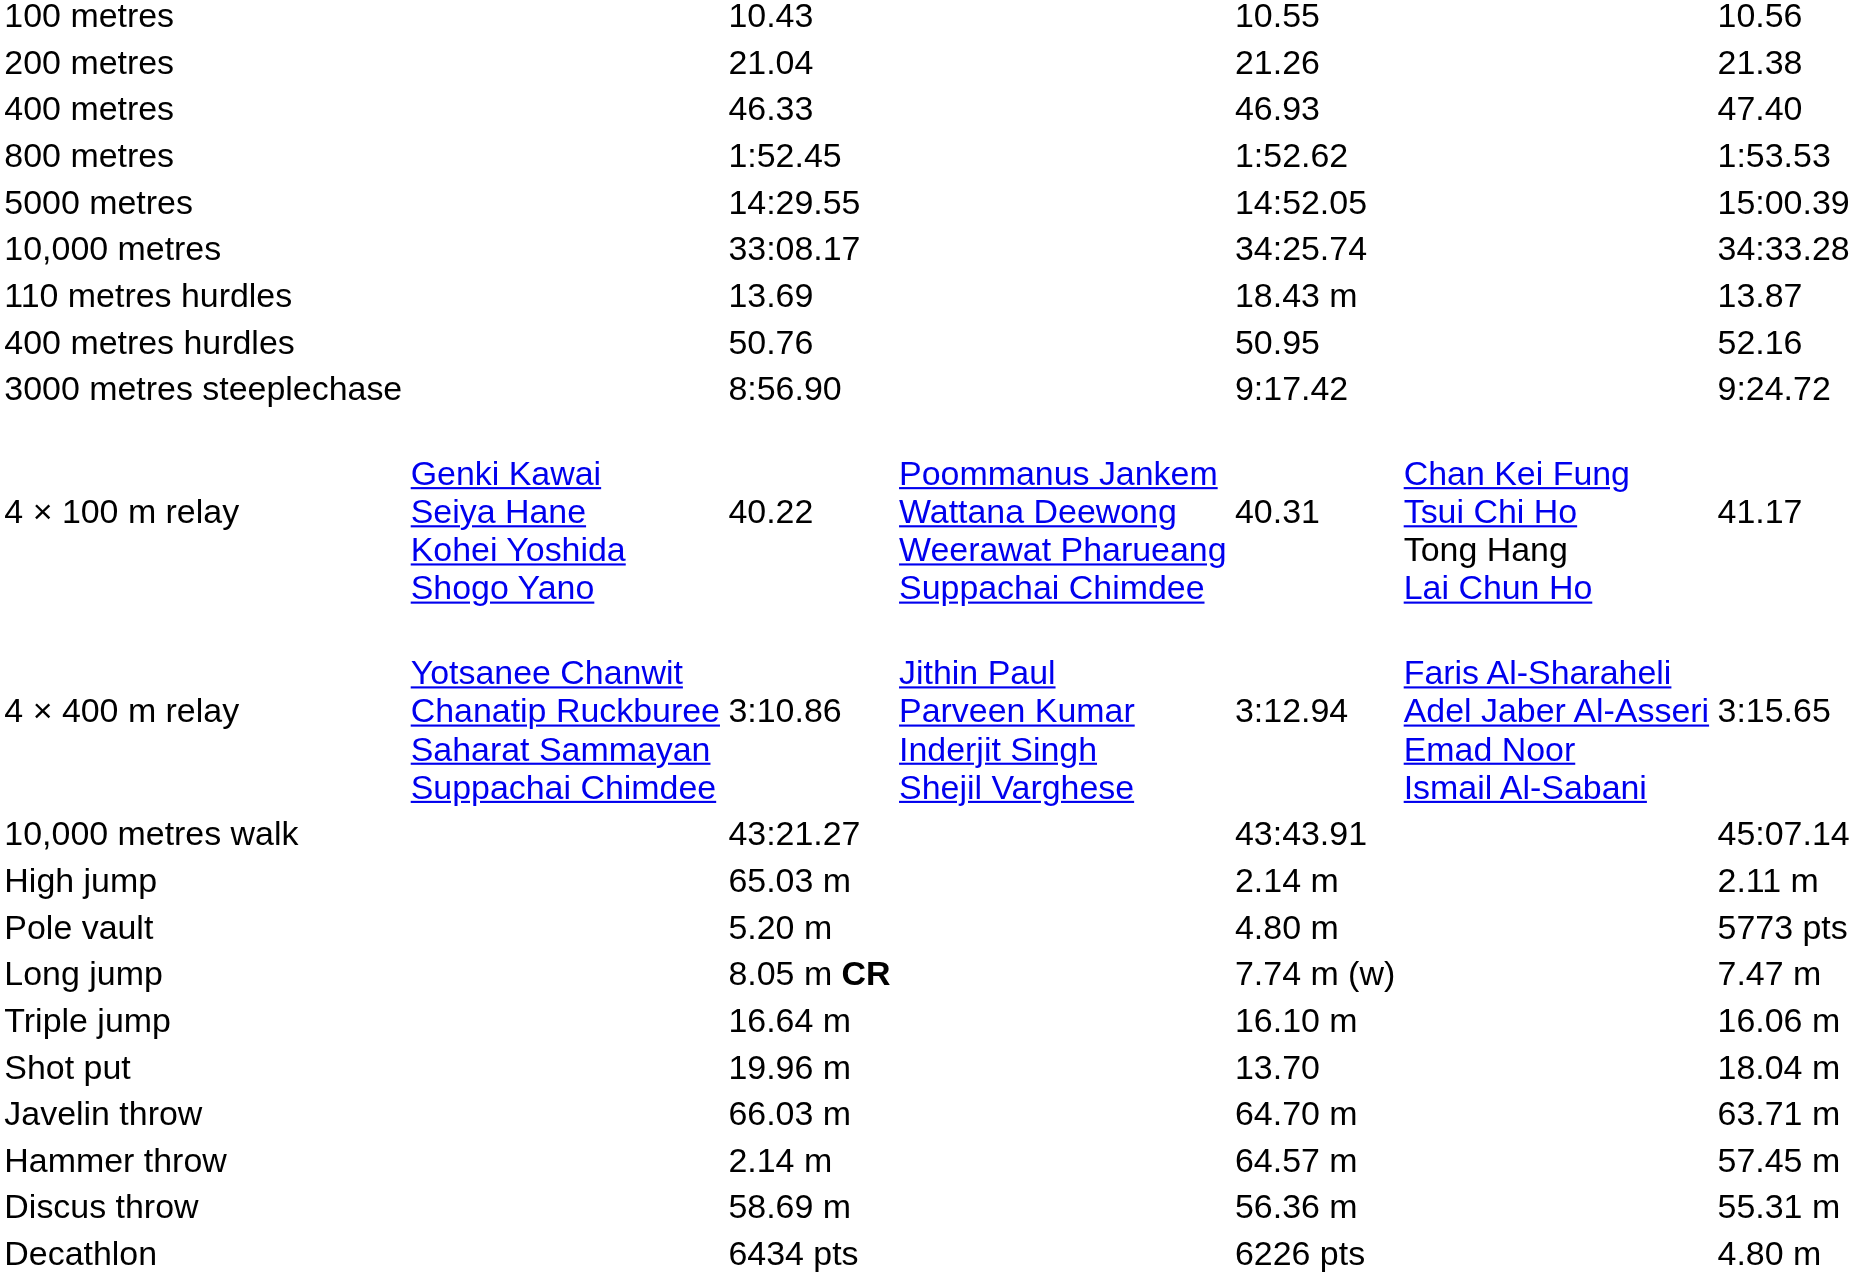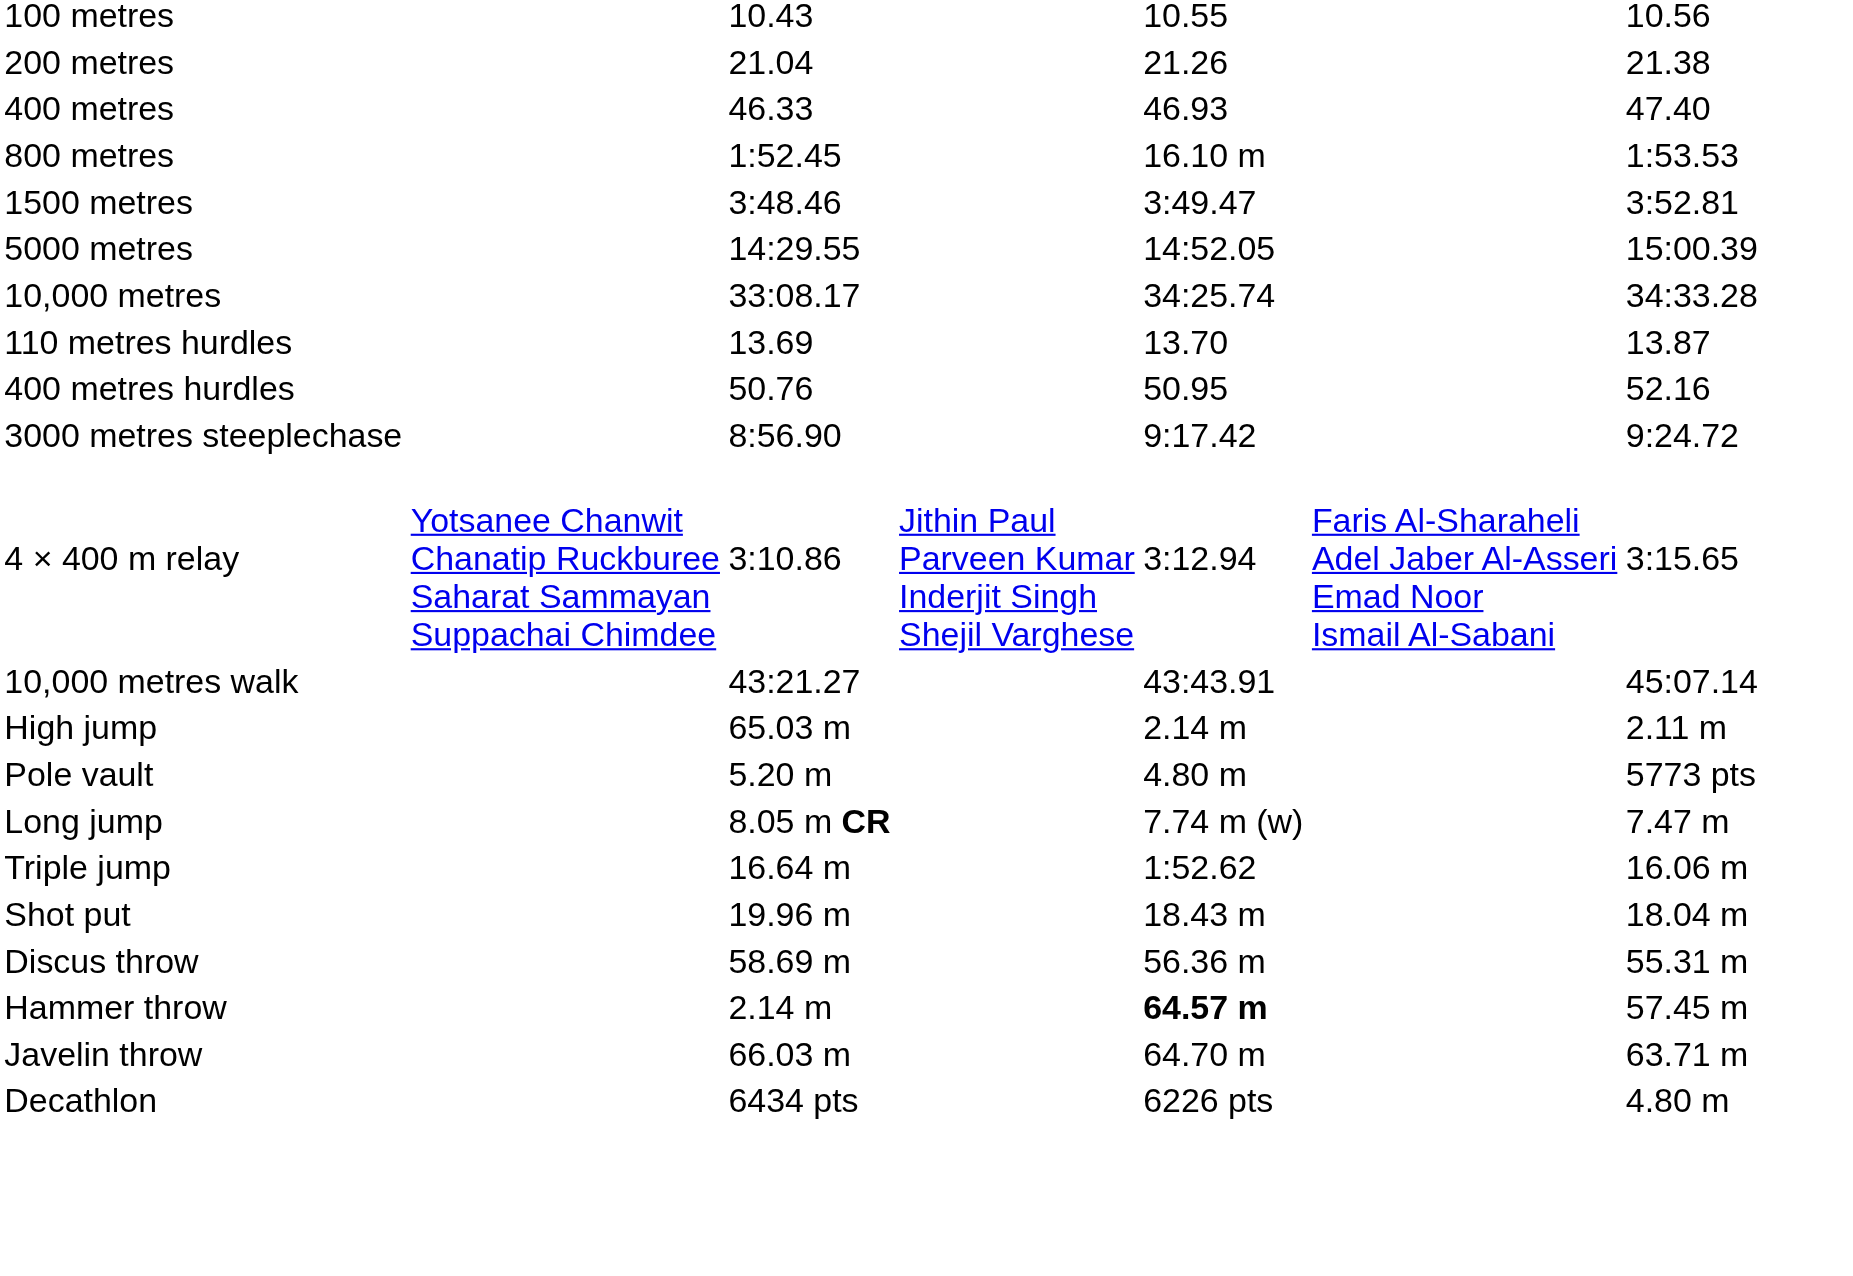800 metres | column 5: 1:52.62 -> 16.10 m
+ row: 1500 metres | 3:48.46 | 3:49.47 | 3:52.81
110 metres hurdles | column 5: 18.43 m -> 13.70
- row: 4 × 100 m relay | Genki Kawai Seiya Hane Kohei Yoshida Shogo Yano | 40.22 | Poommanus Jankem Wattana Deewong Weerawat Pharueang Suppachai Chimdee | 40.31 | Chan Kei Fung Tsui Chi Ho Tong Hang Lai Chun Ho | 41.17
Triple jump | column 5: 16.10 m -> 1:52.62
Shot put | column 5: 13.70 -> 18.43 m
rows swapped: Discus throw <-> Javelin throw
Hammer throw | column 5: normal -> bold
